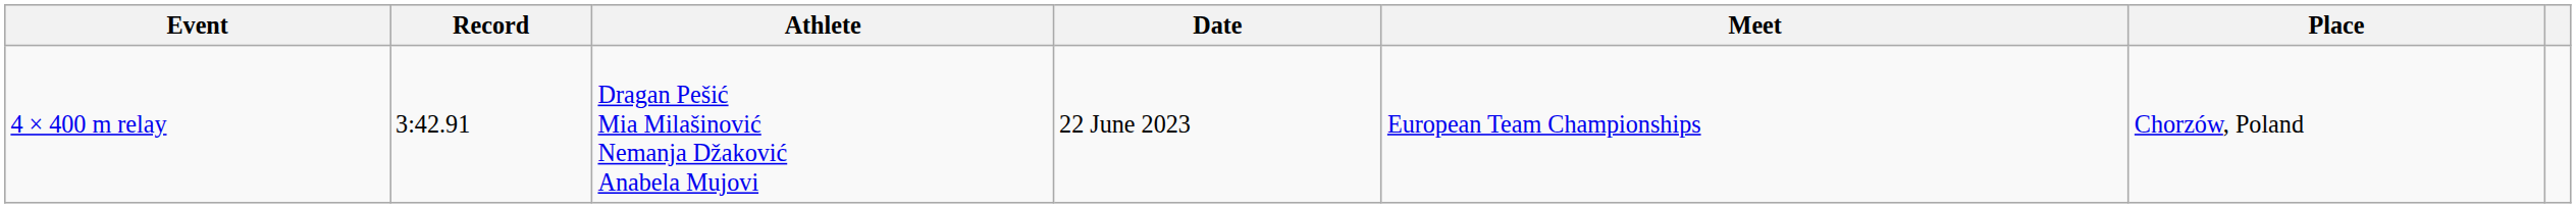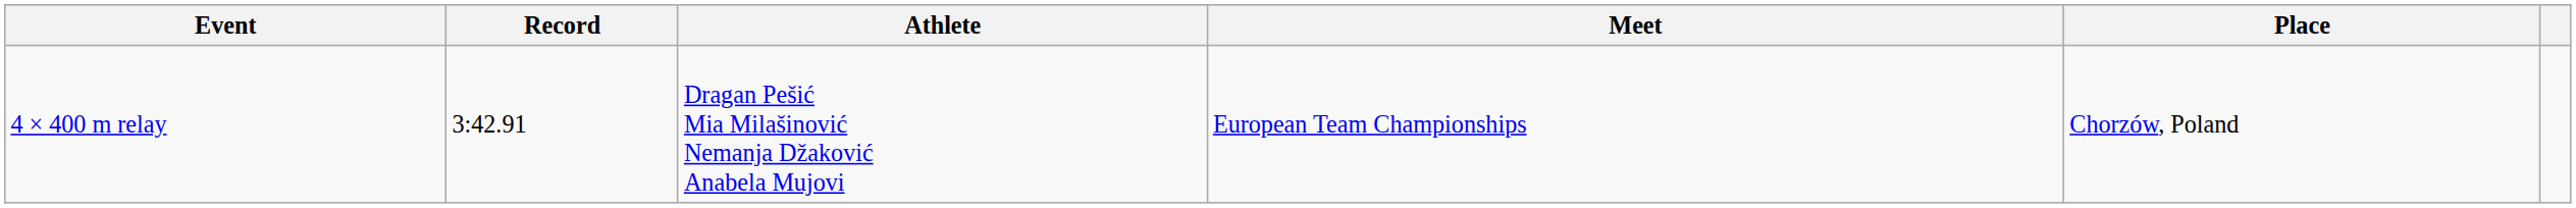- column: Date | 22 June 2023
